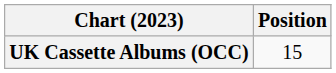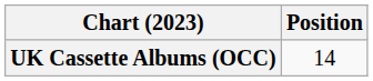UK Cassette Albums (OCC) | Position: 15 -> 14
